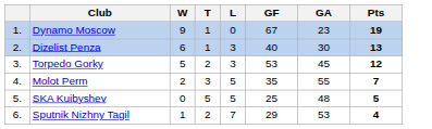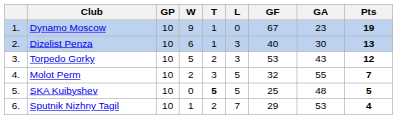+ column: GP | 10 | 10 | 10 | 10 | 10 | 10
Torpedo Gorky | GA: 45 -> 43
Molot Perm | GF: 35 -> 32
SKA Kuibyshev | T: normal -> bold
